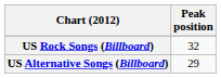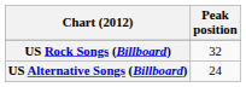US Alternative Songs (Billboard) | Peak position: 29 -> 24
